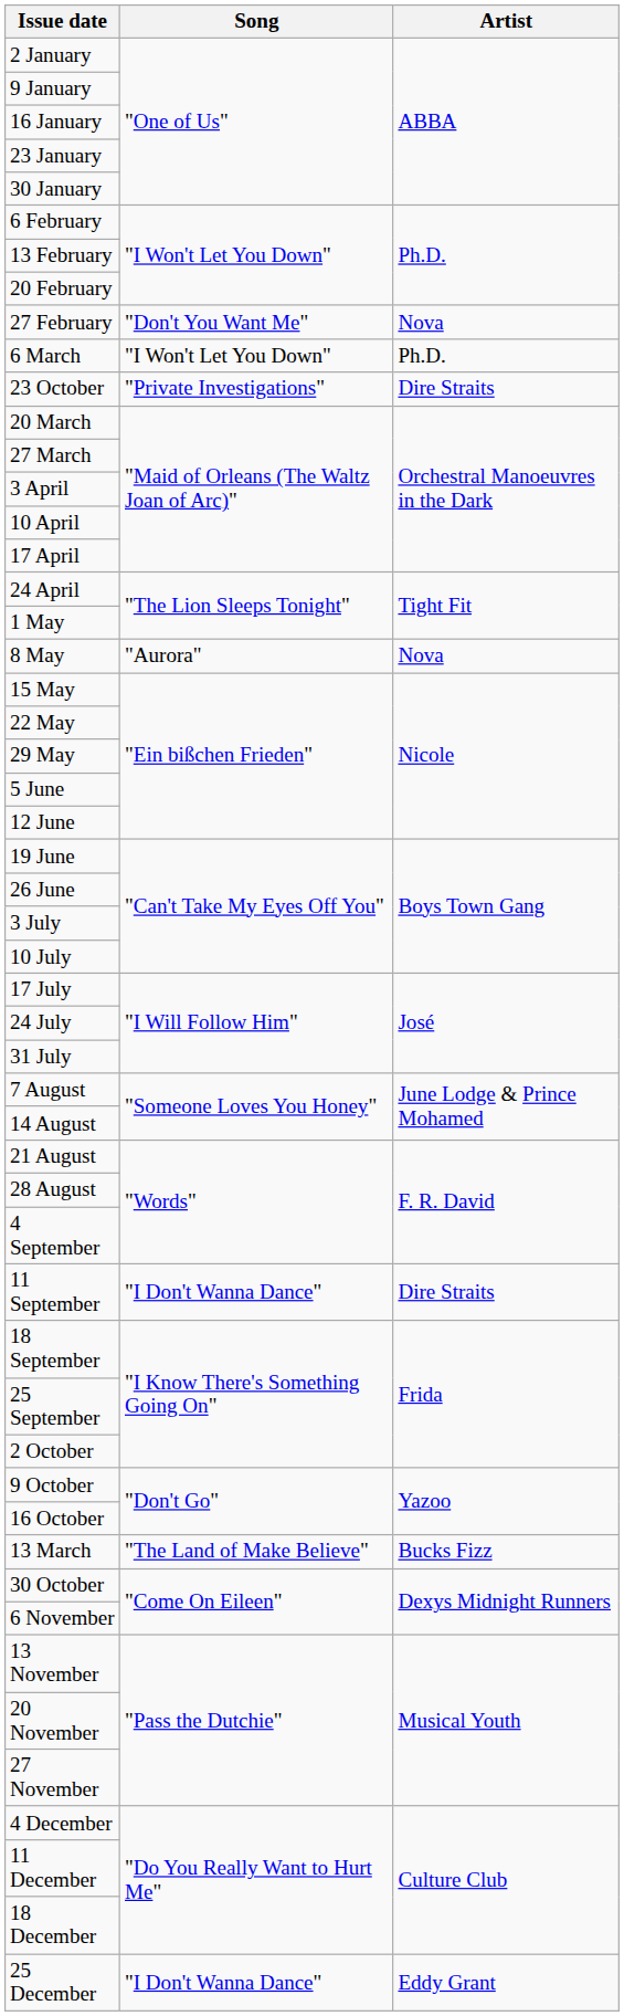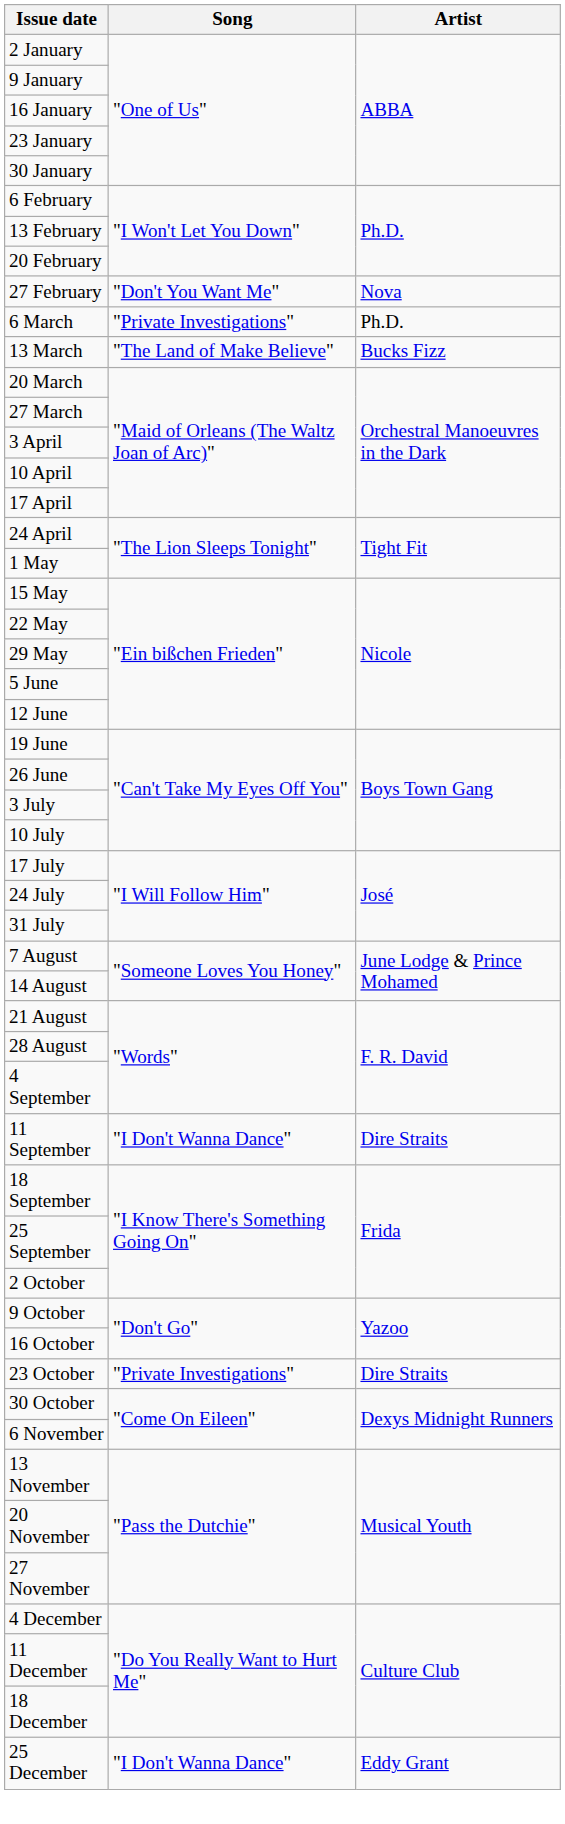6 March | Song: "I Won't Let You Down" -> "Private Investigations"
rows swapped: 13 March <-> 23 October
- row: 8 May | "Aurora" | Nova
